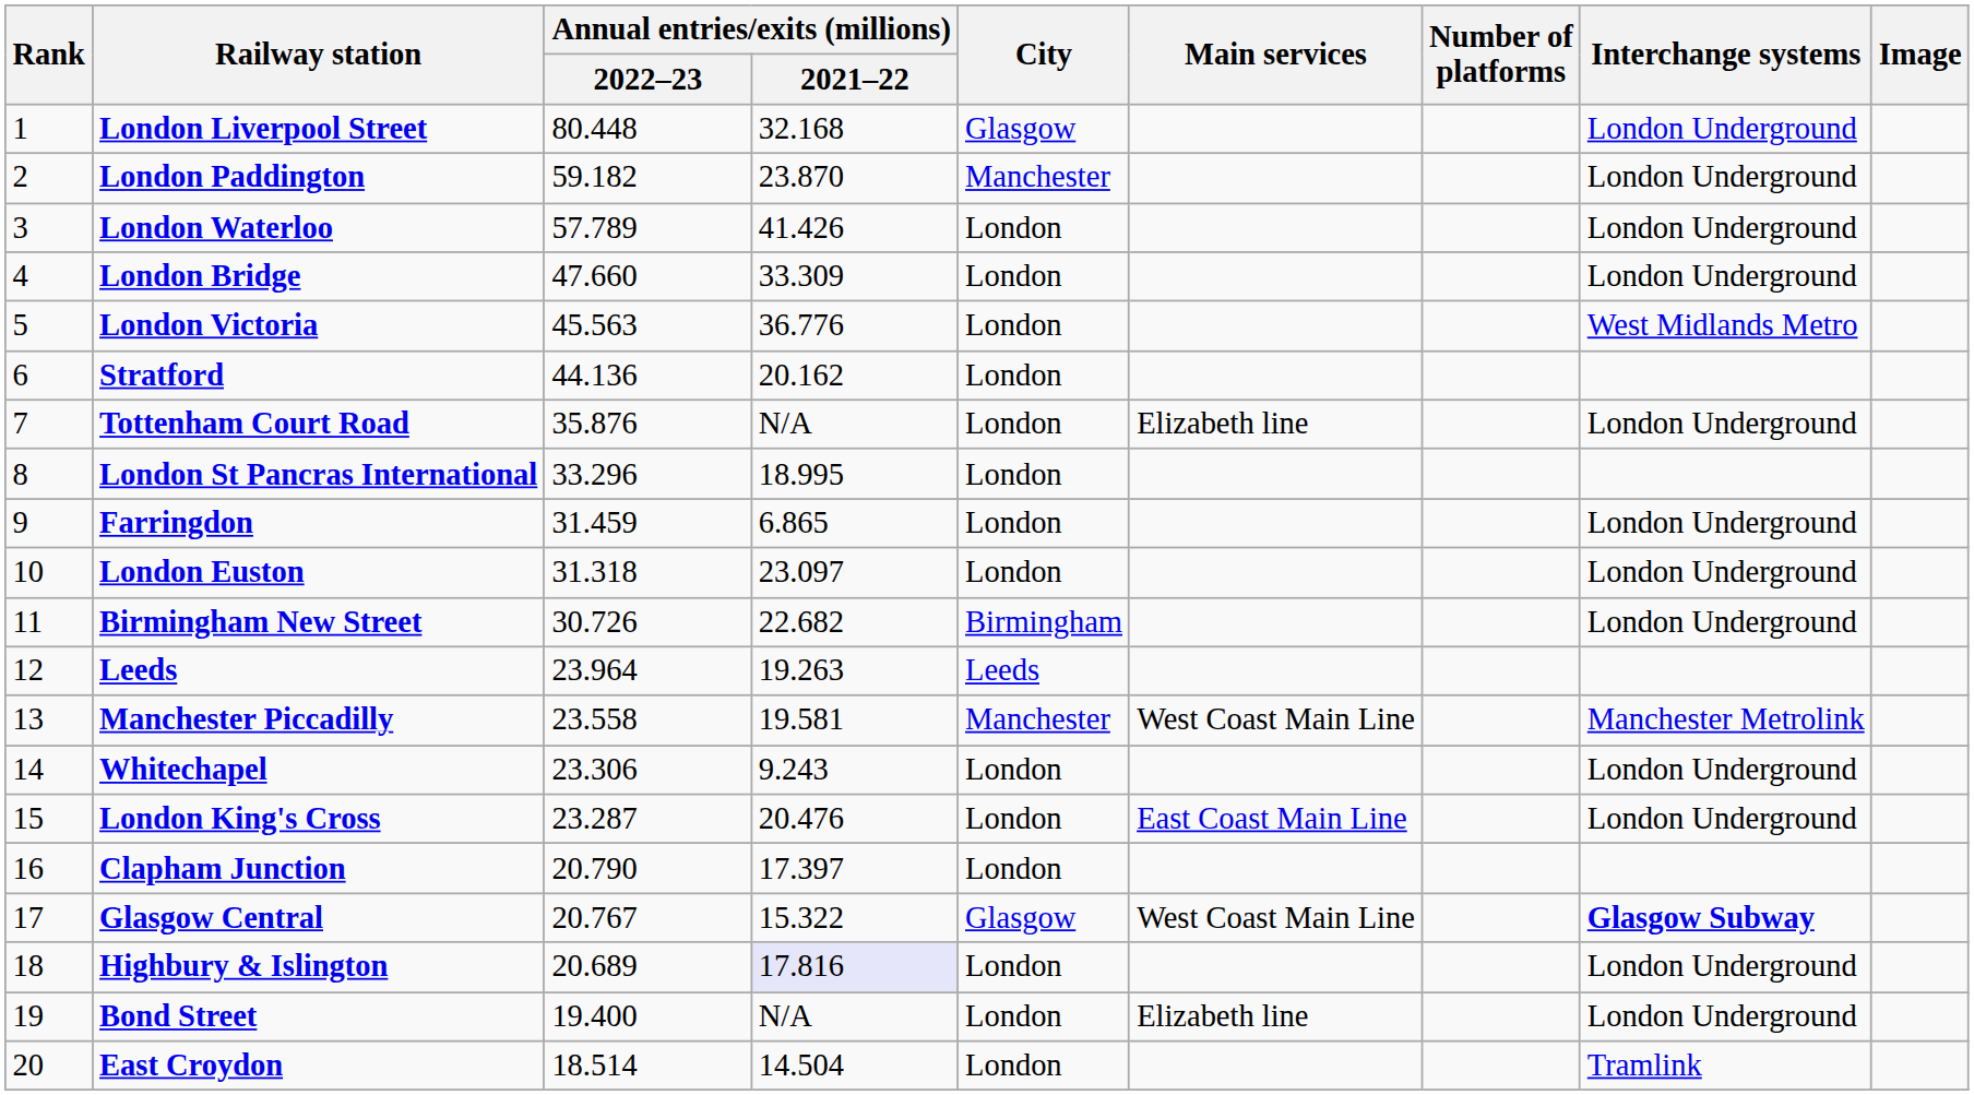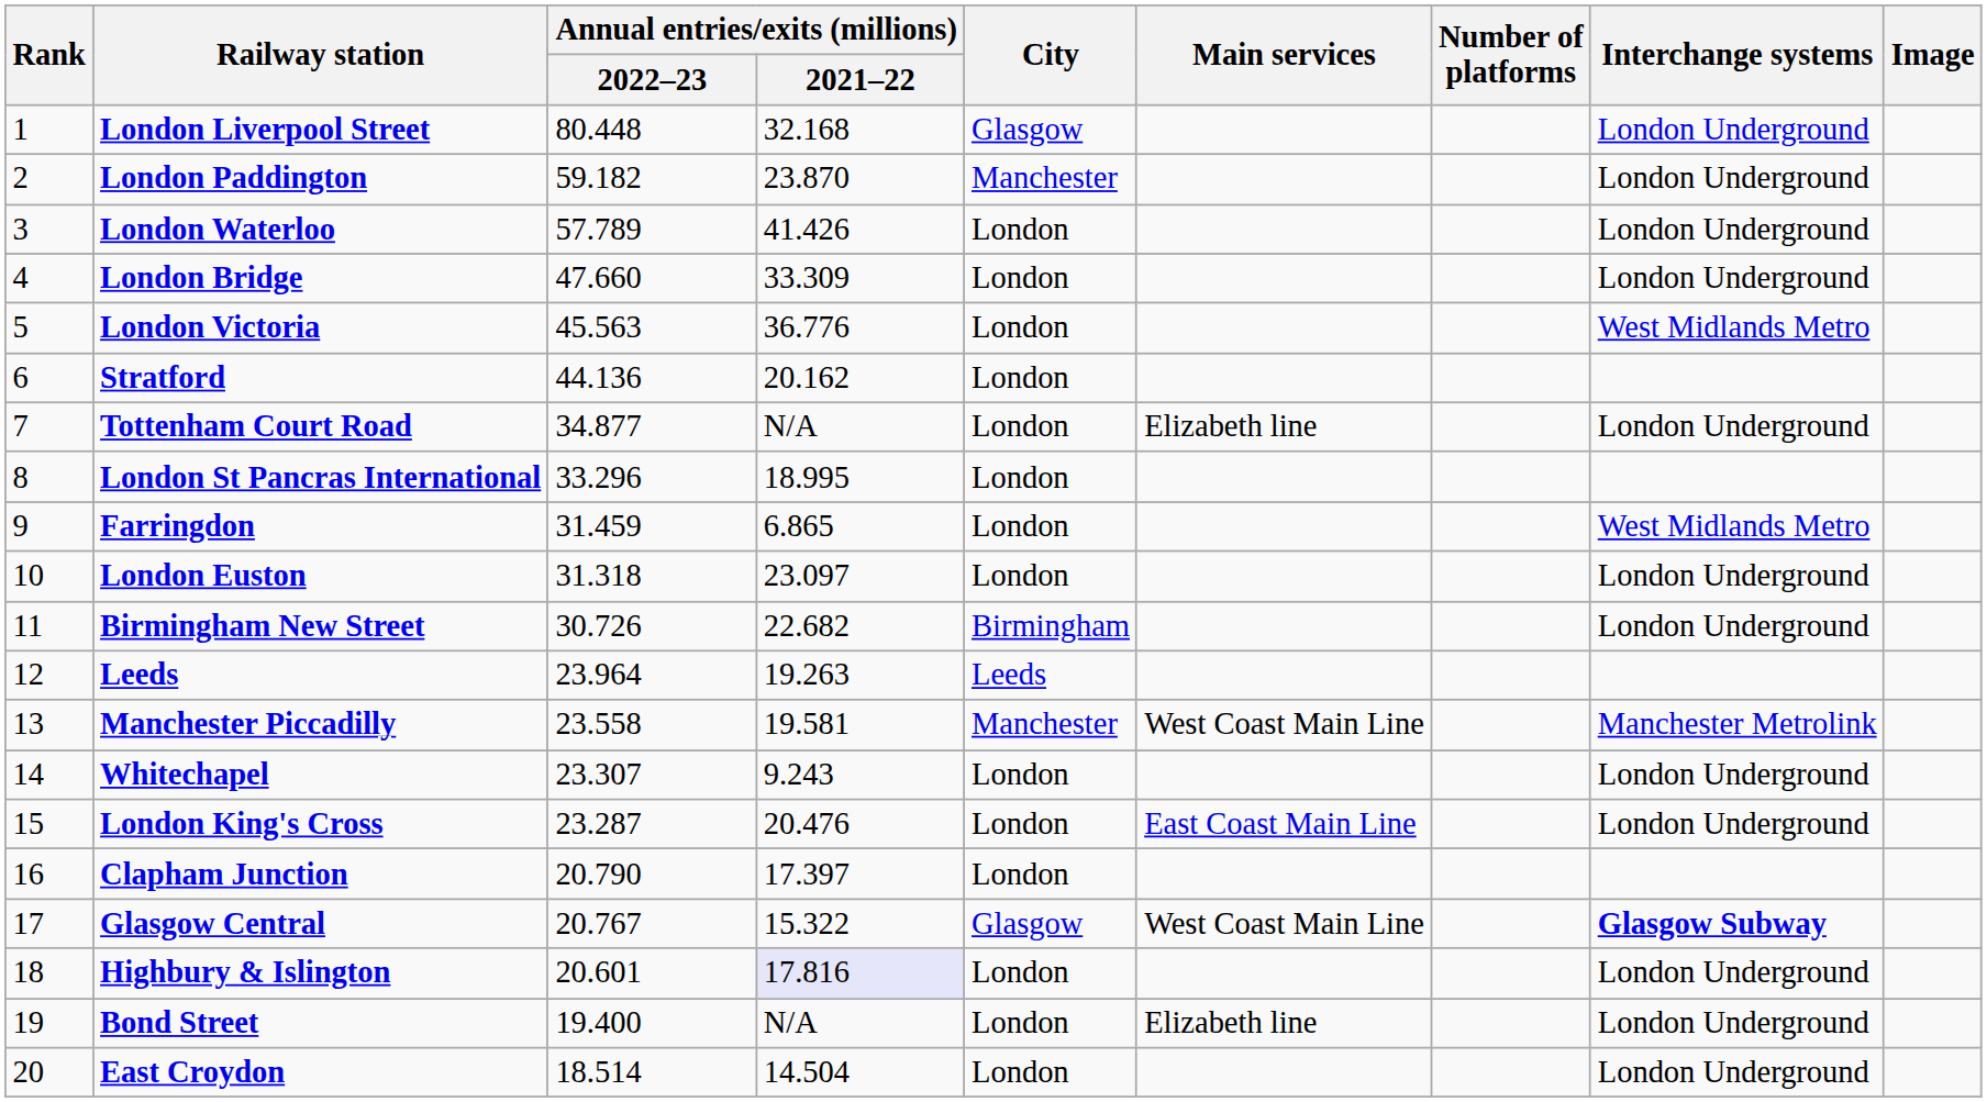Tottenham Court Road | Annual entries/exits (millions) / 2022–23: 35.876 -> 34.877
Farringdon | Interchange systems: London Underground -> West Midlands Metro
Whitechapel | Annual entries/exits (millions) / 2022–23: 23.306 -> 23.307
Highbury & Islington | Annual entries/exits (millions) / 2022–23: 20.689 -> 20.601
East Croydon | Interchange systems: Tramlink -> London Underground
